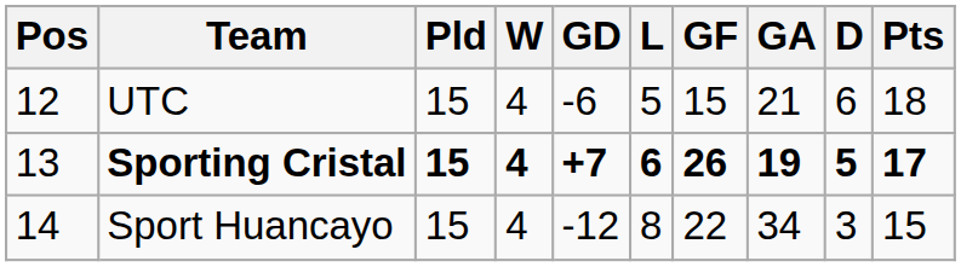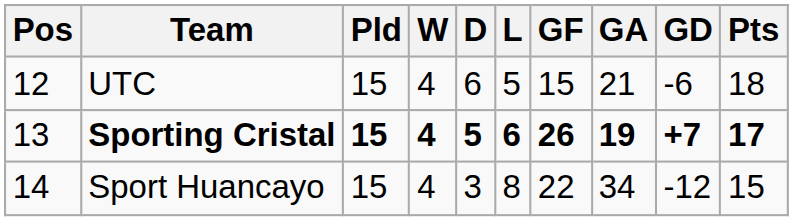columns swapped: D <-> GD
